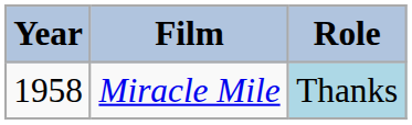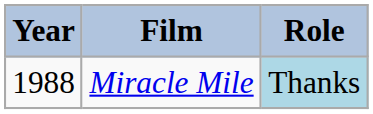Miracle Mile | Year: 1958 -> 1988
